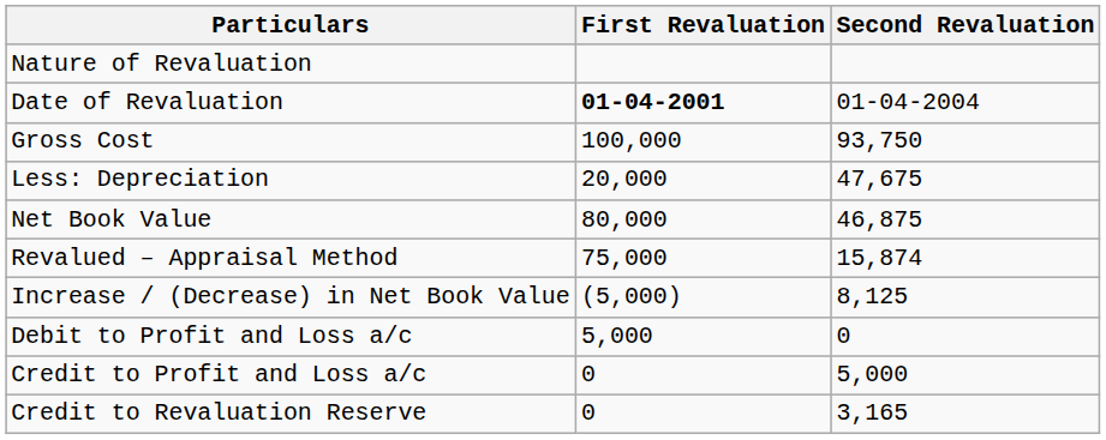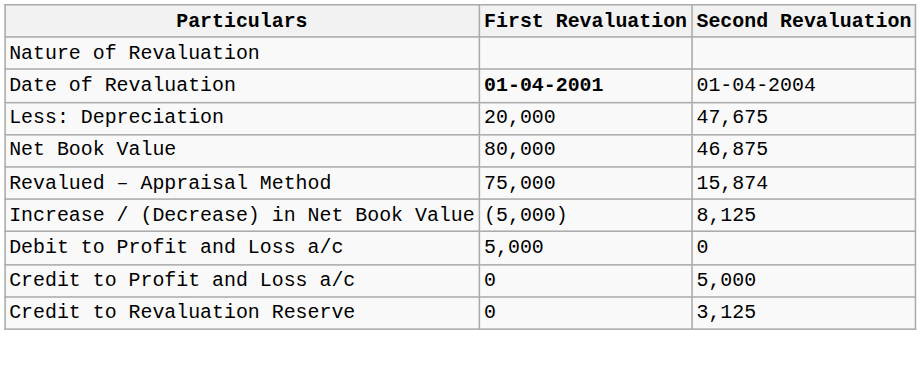- row: Gross Cost | 100,000 | 93,750
Credit to Revaluation Reserve | Second Revaluation: 3,165 -> 3,125
